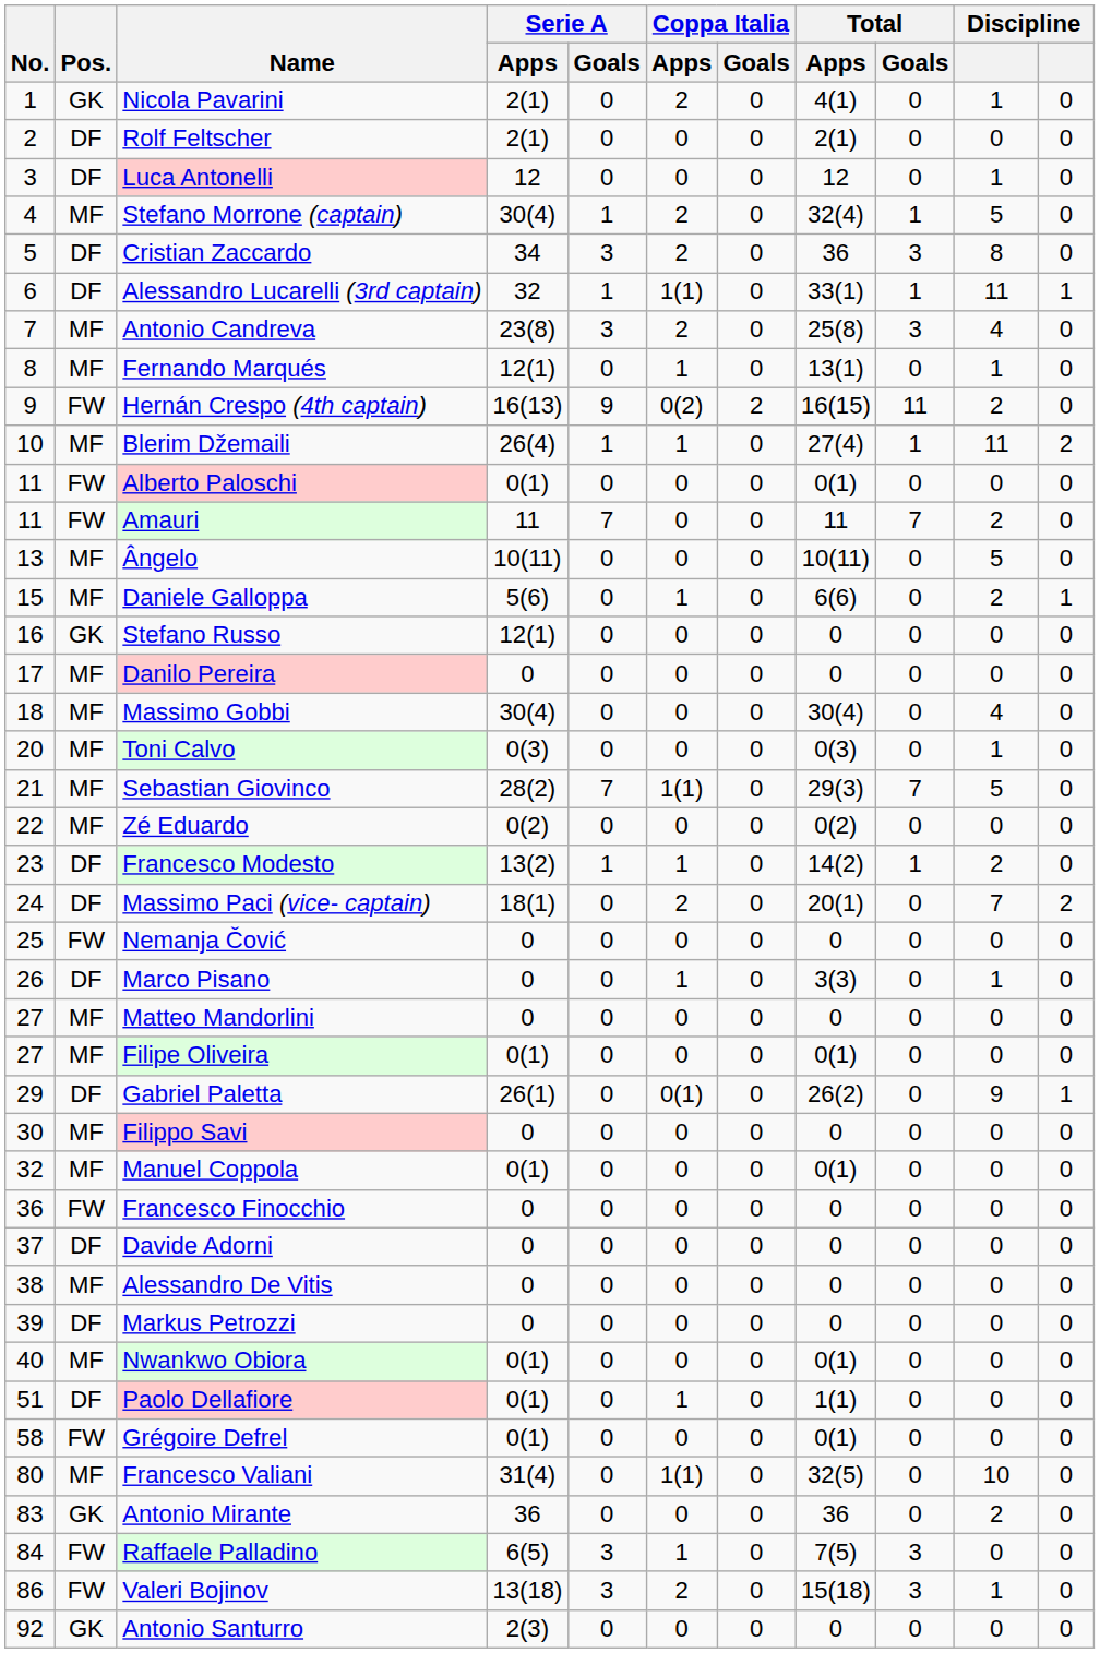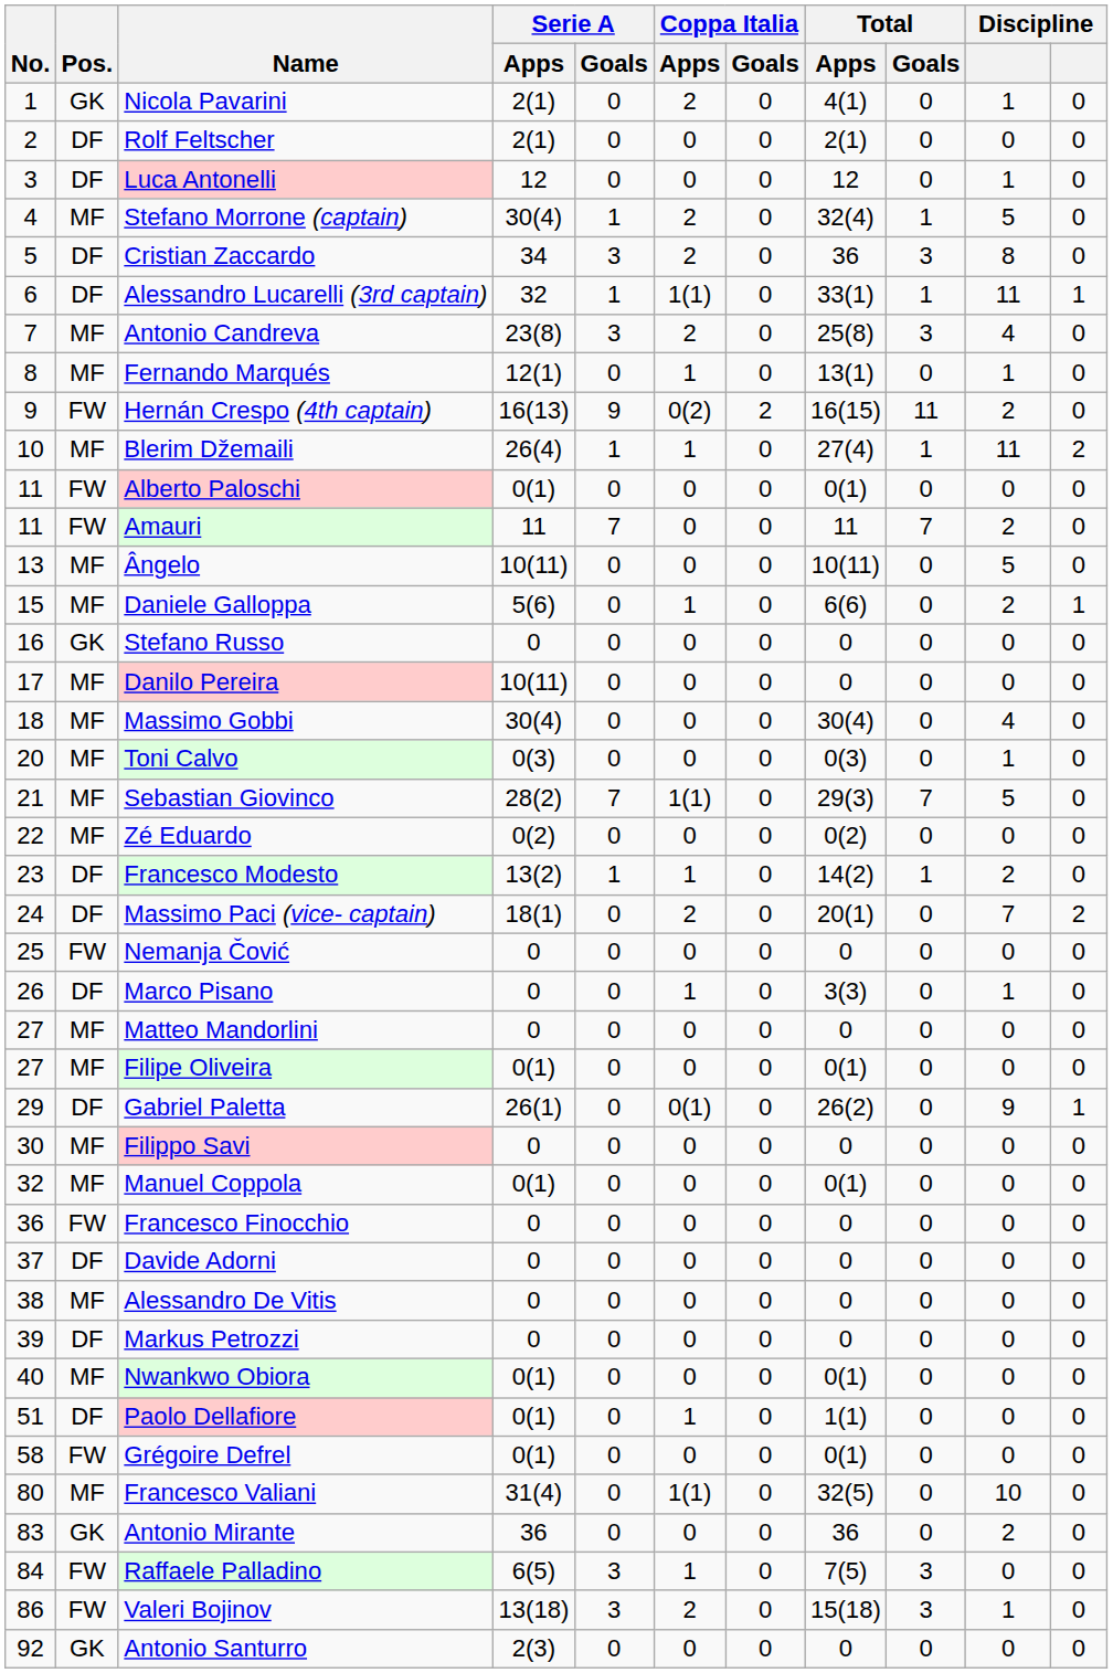Stefano Russo | Serie A / Apps: 12(1) -> 0
Danilo Pereira | Serie A / Apps: 0 -> 10(11)
